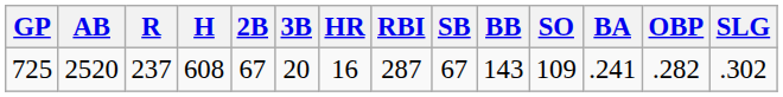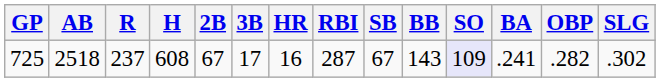725 | AB: 2520 -> 2518
725 | 3B: 20 -> 17
725 | SO: no background -> lavender background
